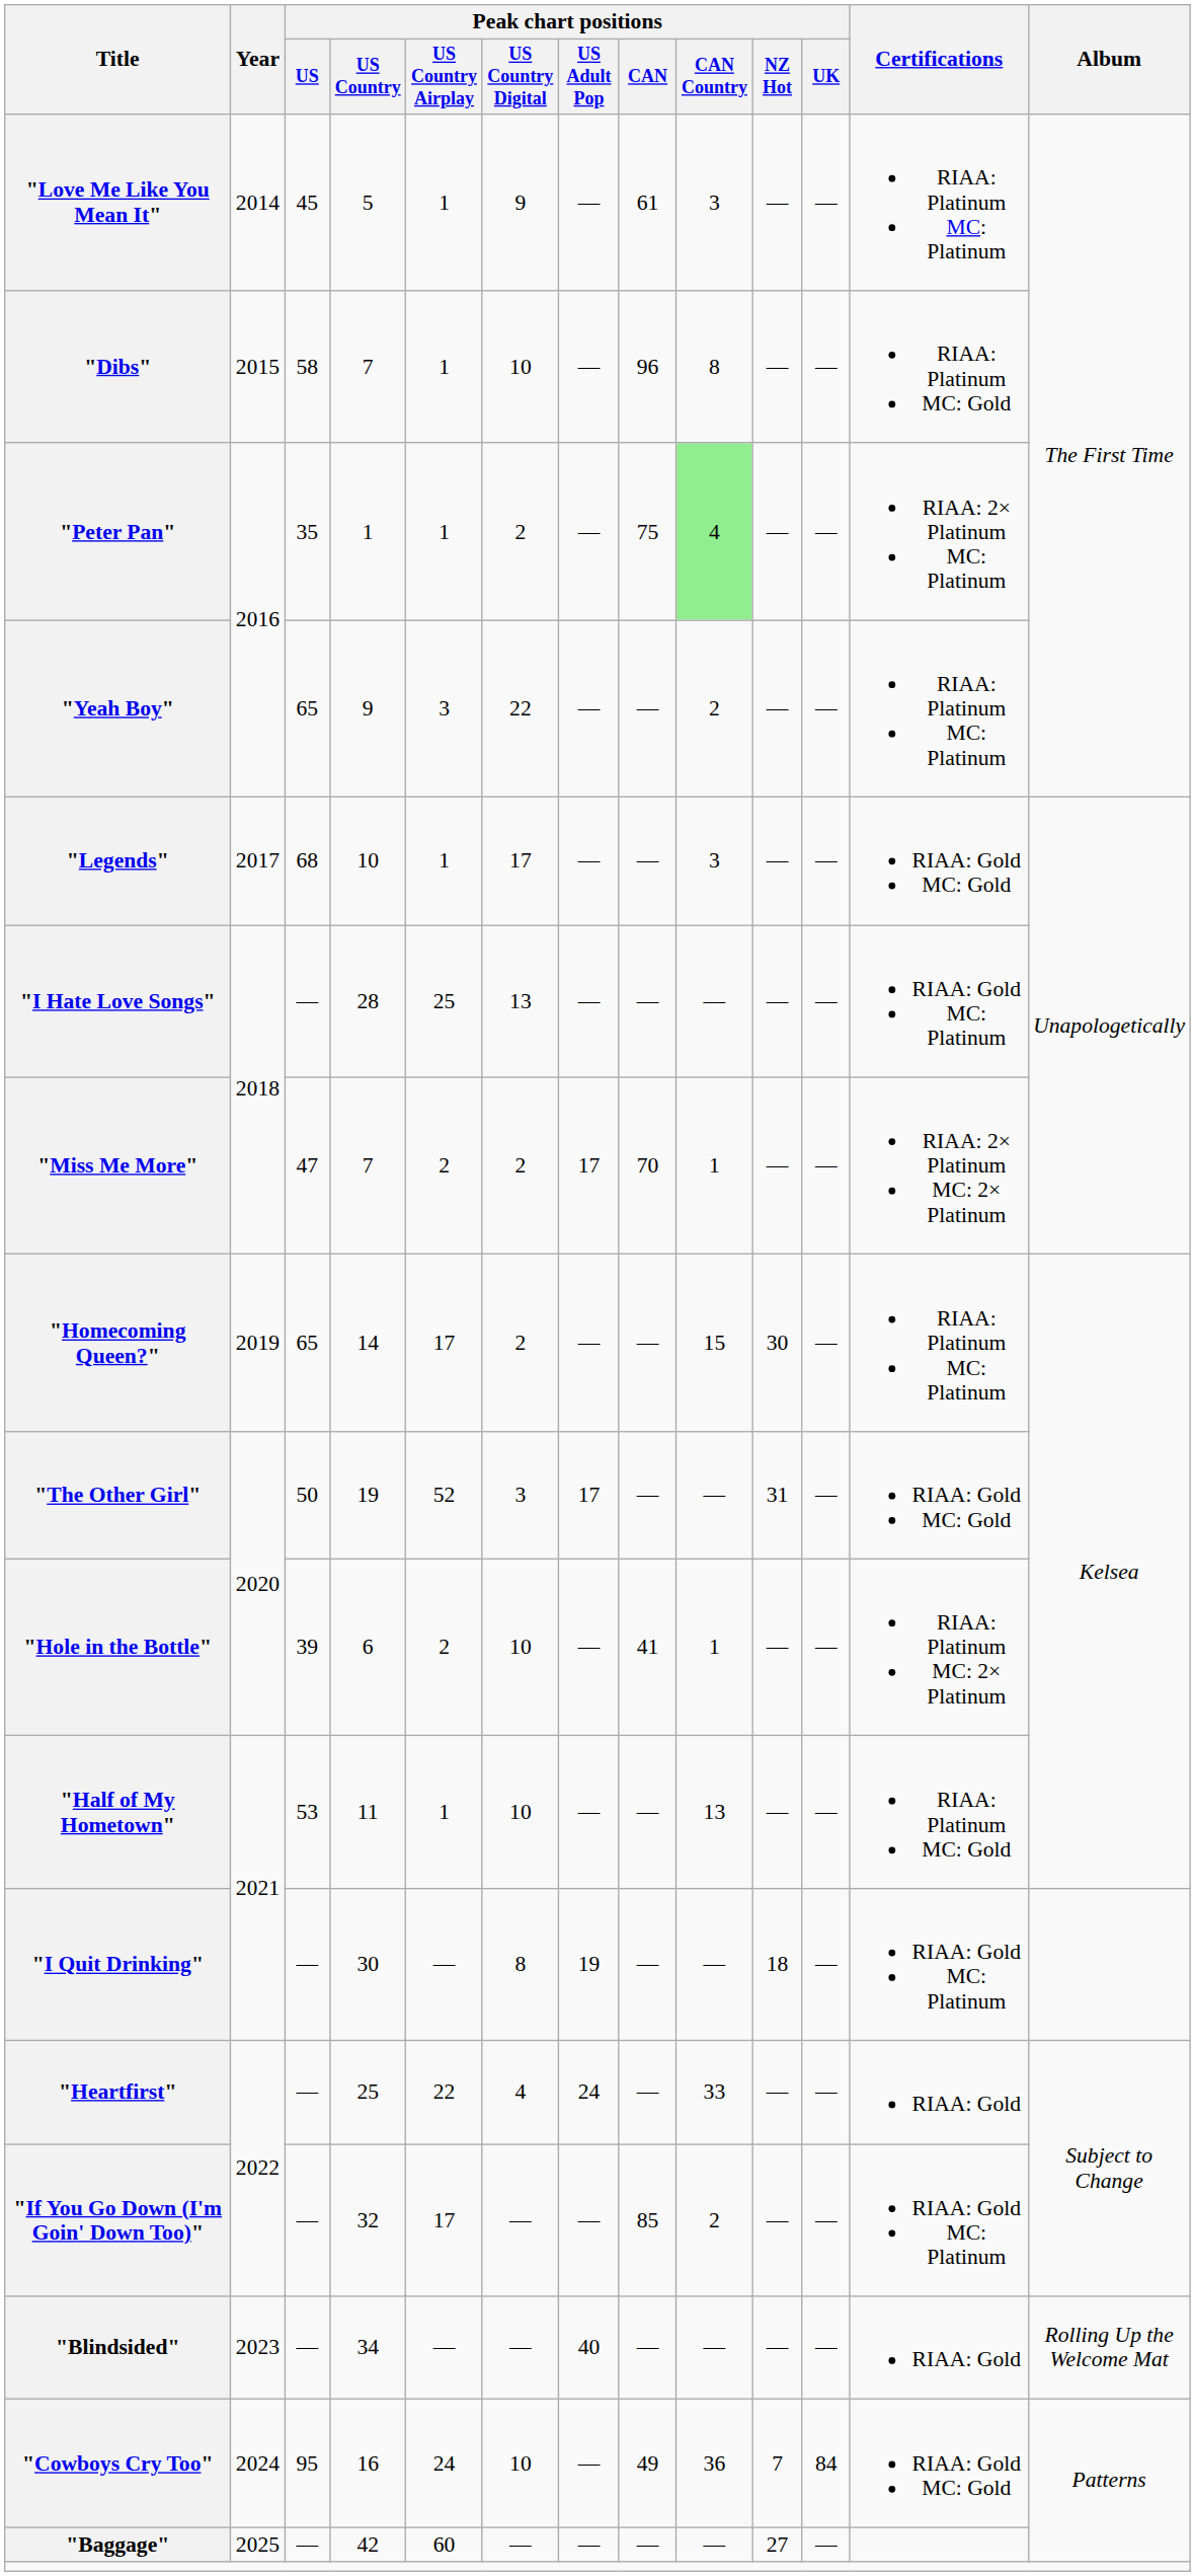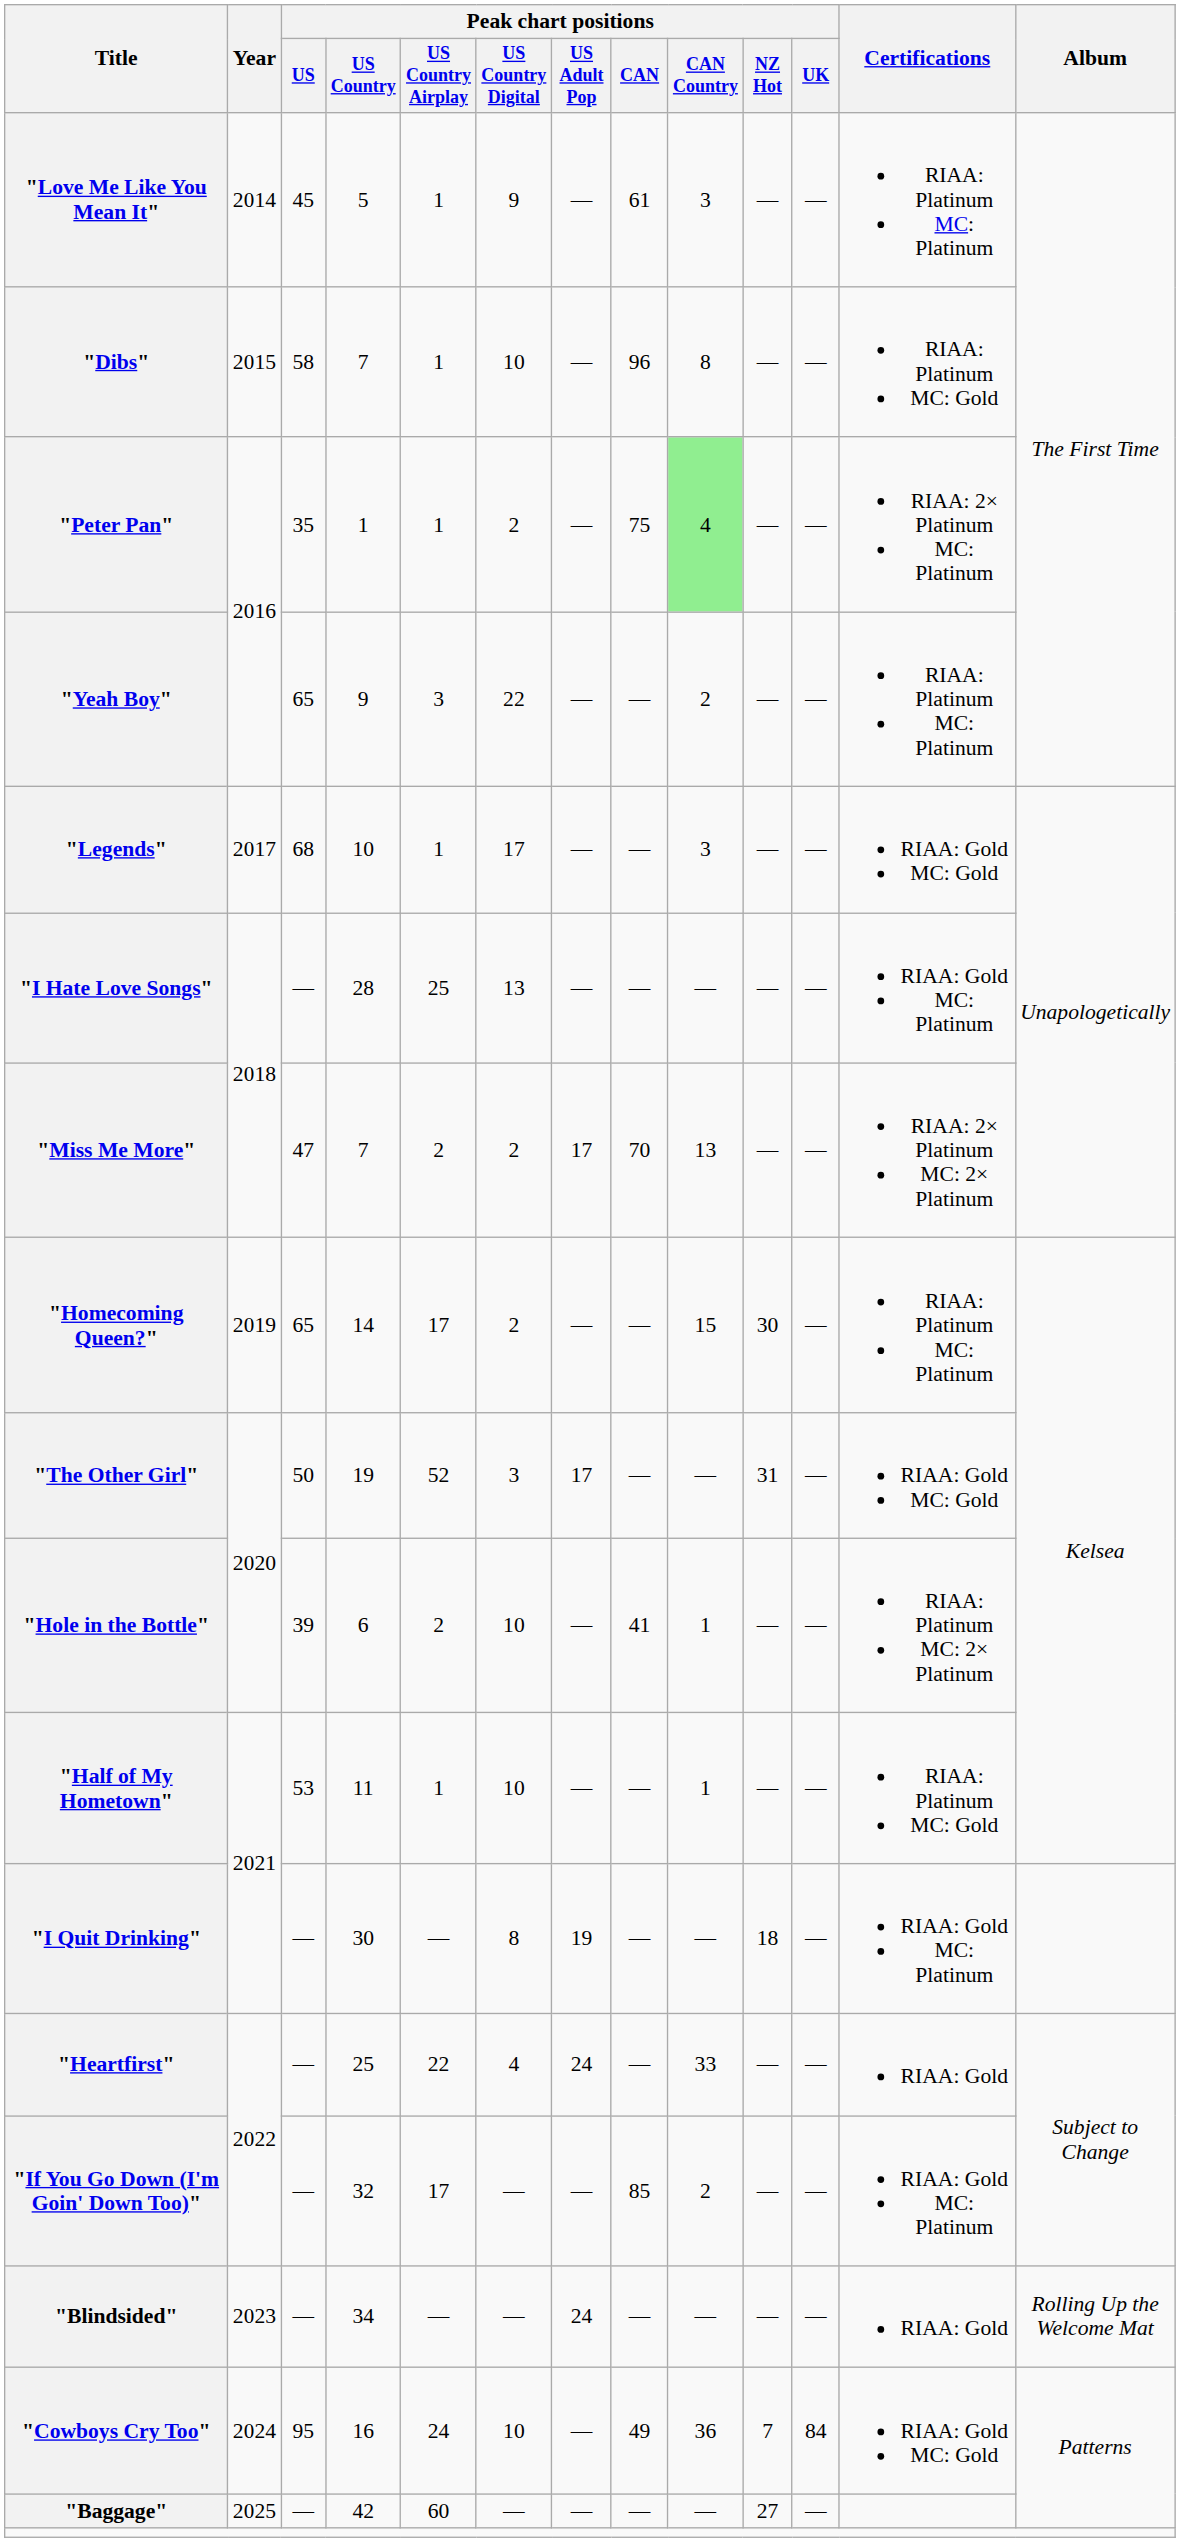"Miss Me More" | Peak chart positions / CAN Country: 1 -> 13
"Half of My Hometown" | Peak chart positions / CAN Country: 13 -> 1
"Blindsided" | Peak chart positions / US Adult Pop: 40 -> 24
